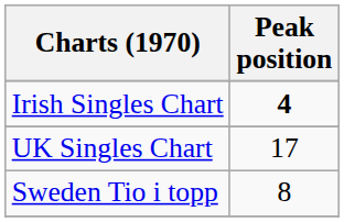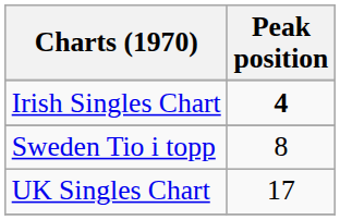rows swapped: Sweden Tio i topp <-> UK Singles Chart
